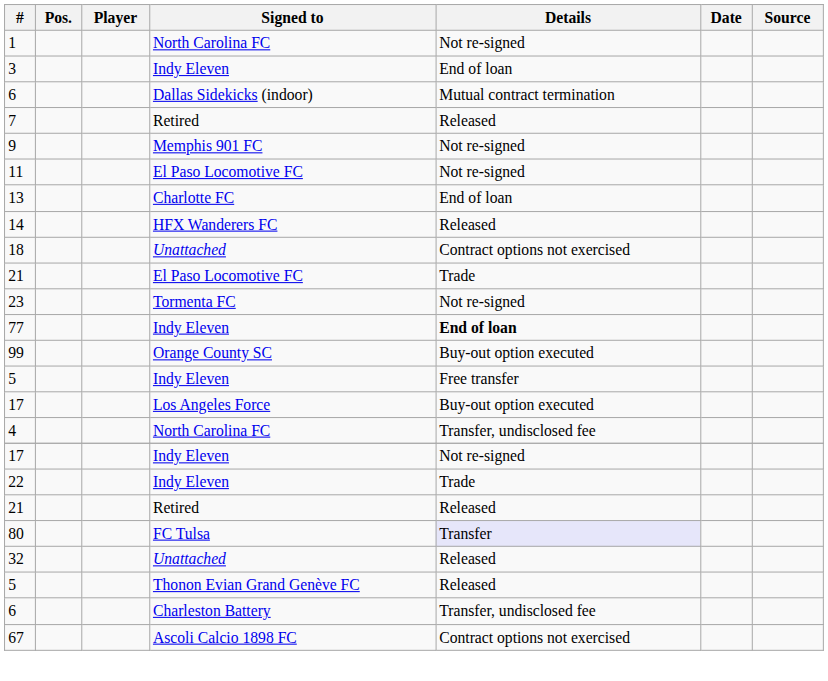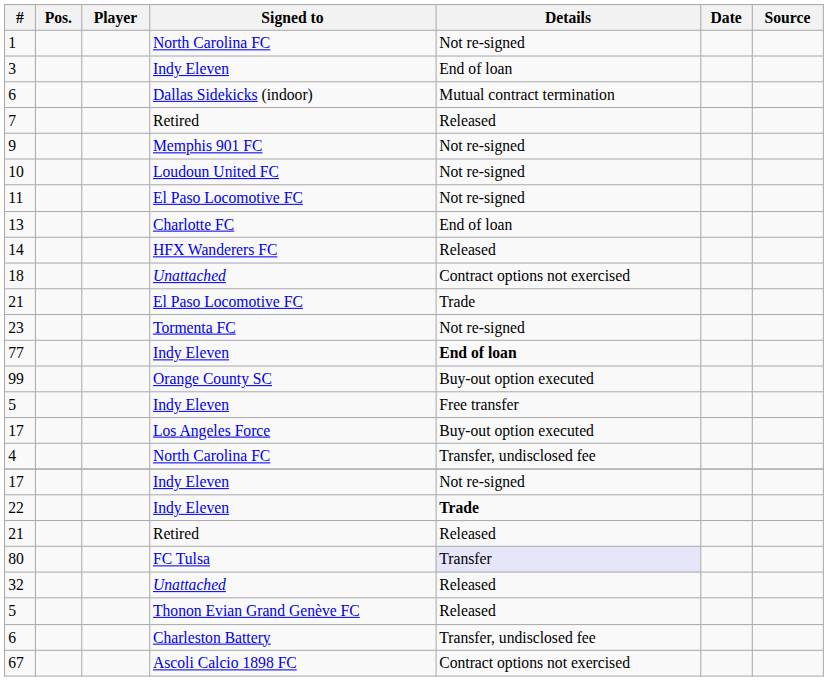+ row: 10 | Loudoun United FC | Not re-signed
22 | Details: normal -> bold
